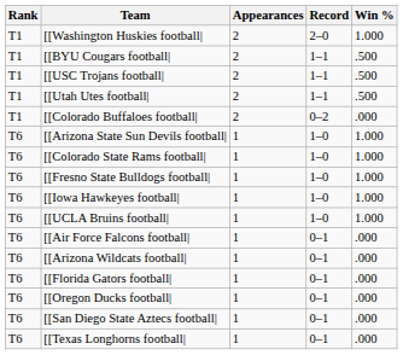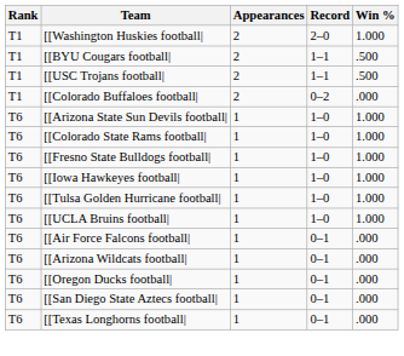- row: T1 | [[Utah Utes football| | 2 | 1–1 | .500
+ row: T6 | [[Tulsa Golden Hurricane football| | 1 | 1–0 | 1.000
- row: T6 | [[Florida Gators football| | 1 | 0–1 | .000
